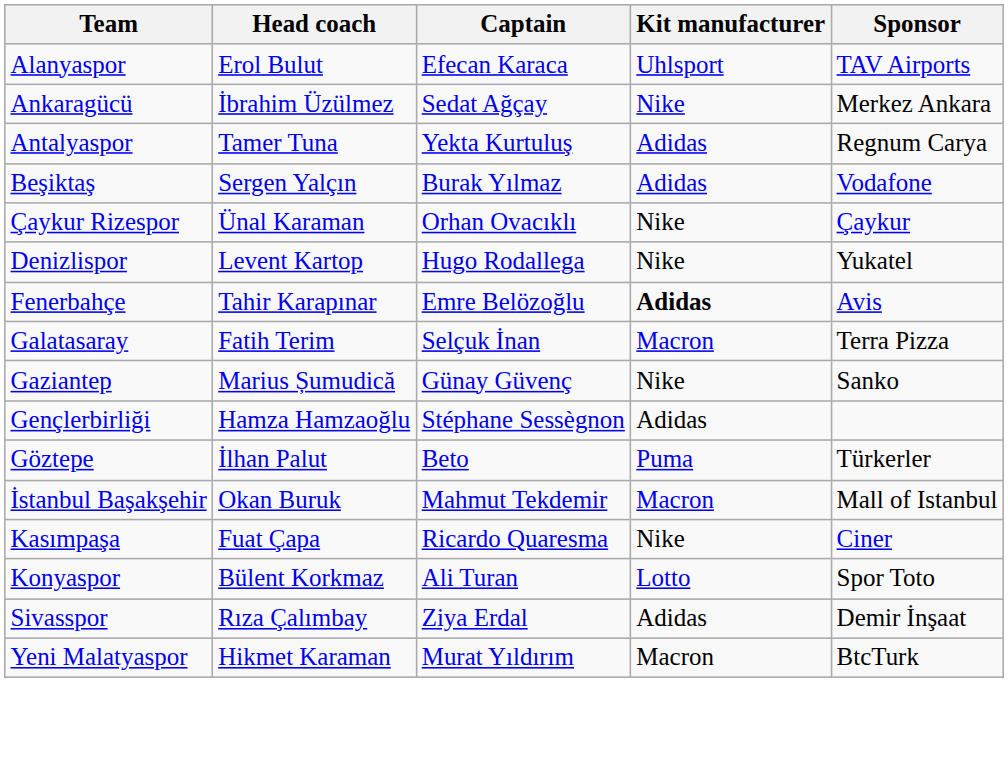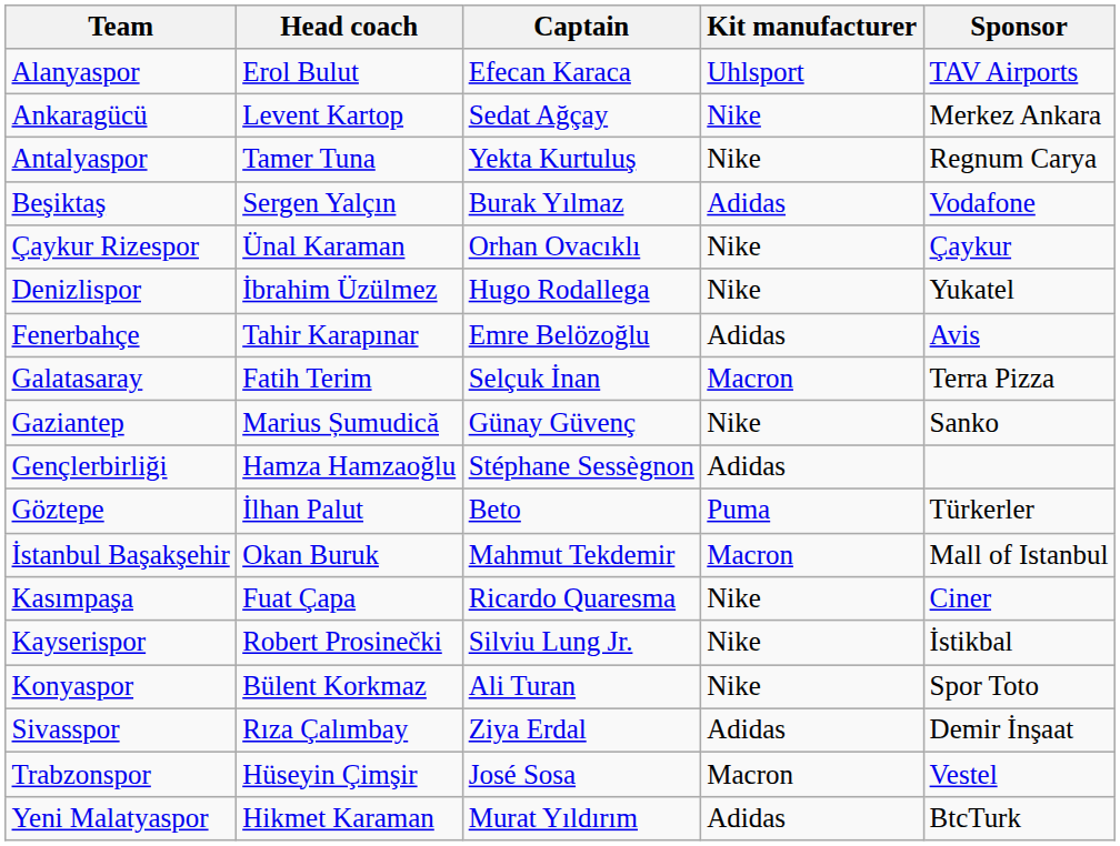Ankaragücü | Head coach: İbrahim Üzülmez -> Levent Kartop
Antalyaspor | Kit manufacturer: Adidas -> Nike
Denizlispor | Head coach: Levent Kartop -> İbrahim Üzülmez
Fenerbahçe | Kit manufacturer: bold -> normal
+ row: Kayserispor | Robert Prosinečki | Silviu Lung Jr. | Nike | İstikbal
Konyaspor | Kit manufacturer: Lotto -> Nike
+ row: Trabzonspor | Hüseyin Çimşir | José Sosa | Macron | Vestel
Yeni Malatyaspor | Kit manufacturer: Macron -> Adidas
